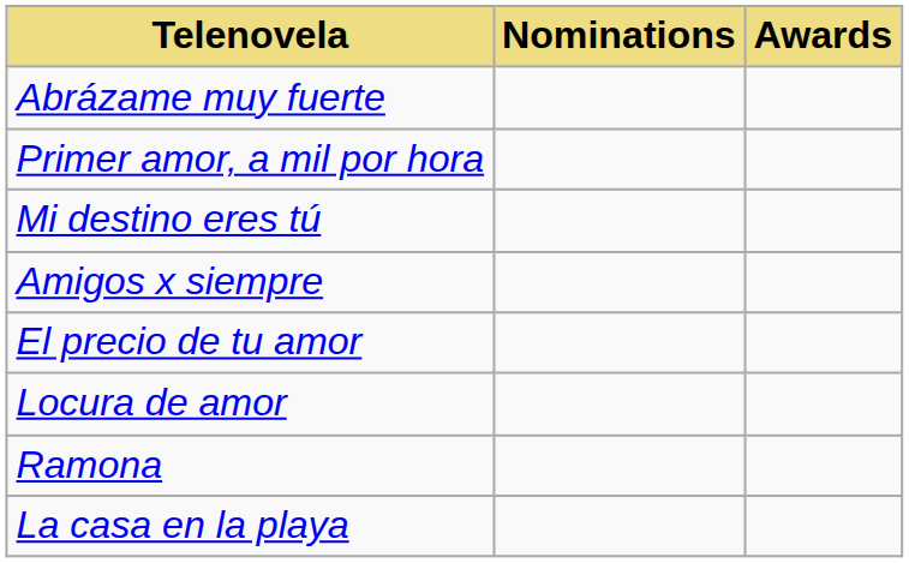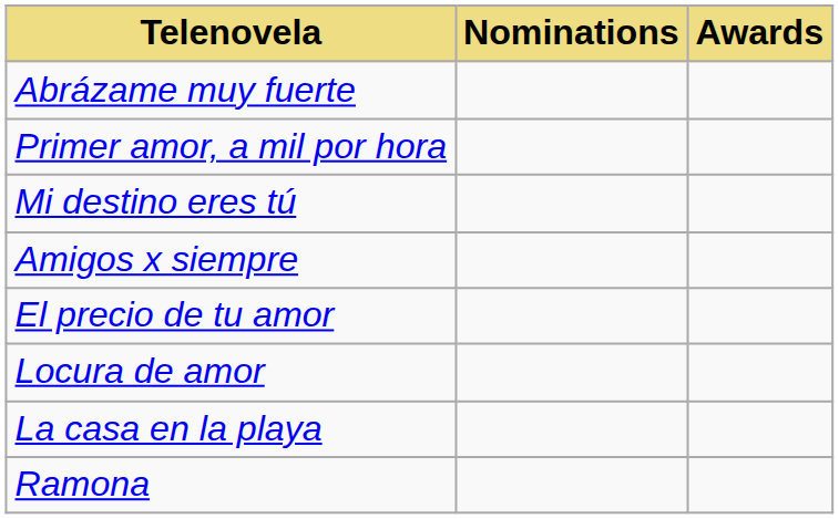rows swapped: Ramona <-> La casa en la playa
